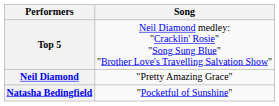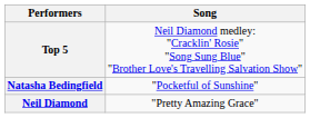rows swapped: Natasha Bedingfield <-> Neil Diamond
